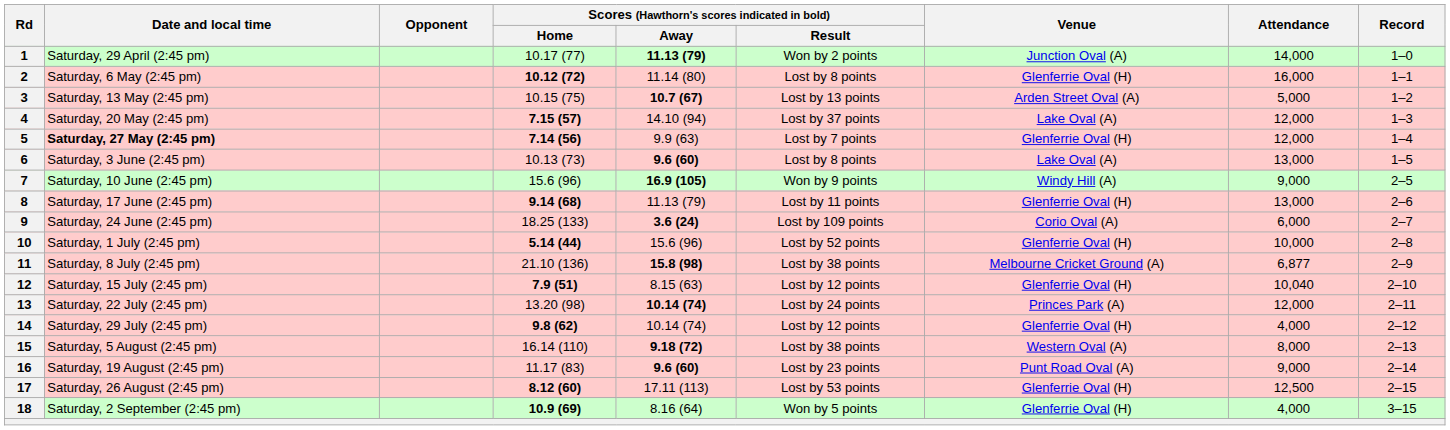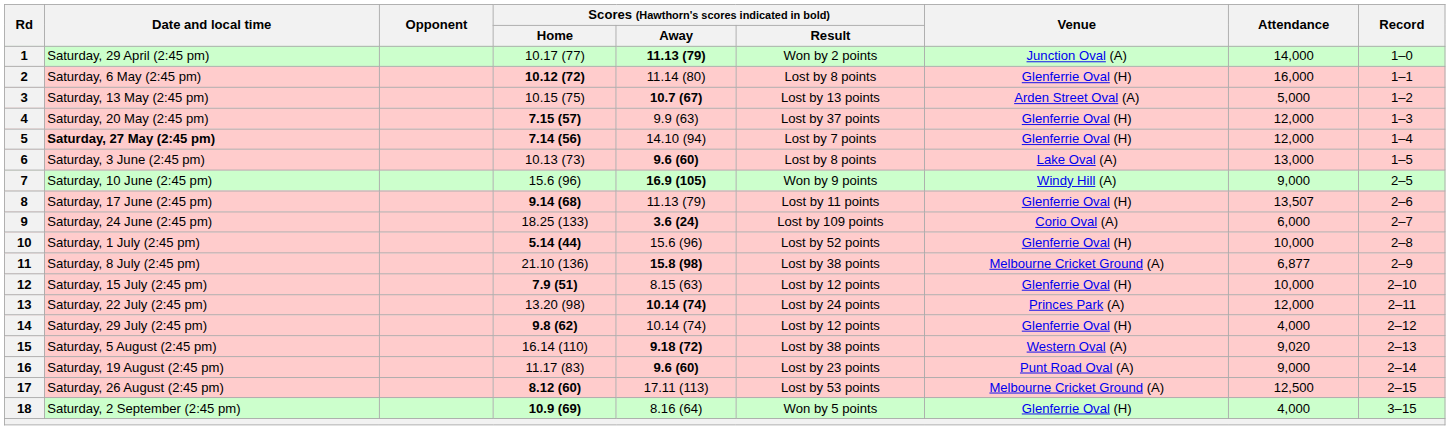4 | Scores (Hawthorn's scores indicated in bold) / Away: 14.10 (94) -> 9.9 (63)
4 | Venue: Lake Oval (A) -> Glenferrie Oval (H)
5 | Scores (Hawthorn's scores indicated in bold) / Away: 9.9 (63) -> 14.10 (94)
8 | Attendance: 13,000 -> 13,507
12 | Attendance: 10,040 -> 10,000
15 | Attendance: 8,000 -> 9,020
17 | Venue: Glenferrie Oval (H) -> Melbourne Cricket Ground (A)
